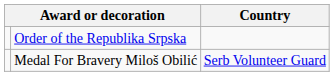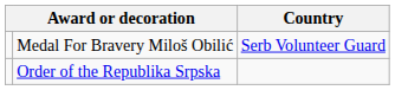rows swapped: Order of the Republika Srpska <-> Medal For Bravery Miloš Obilić
